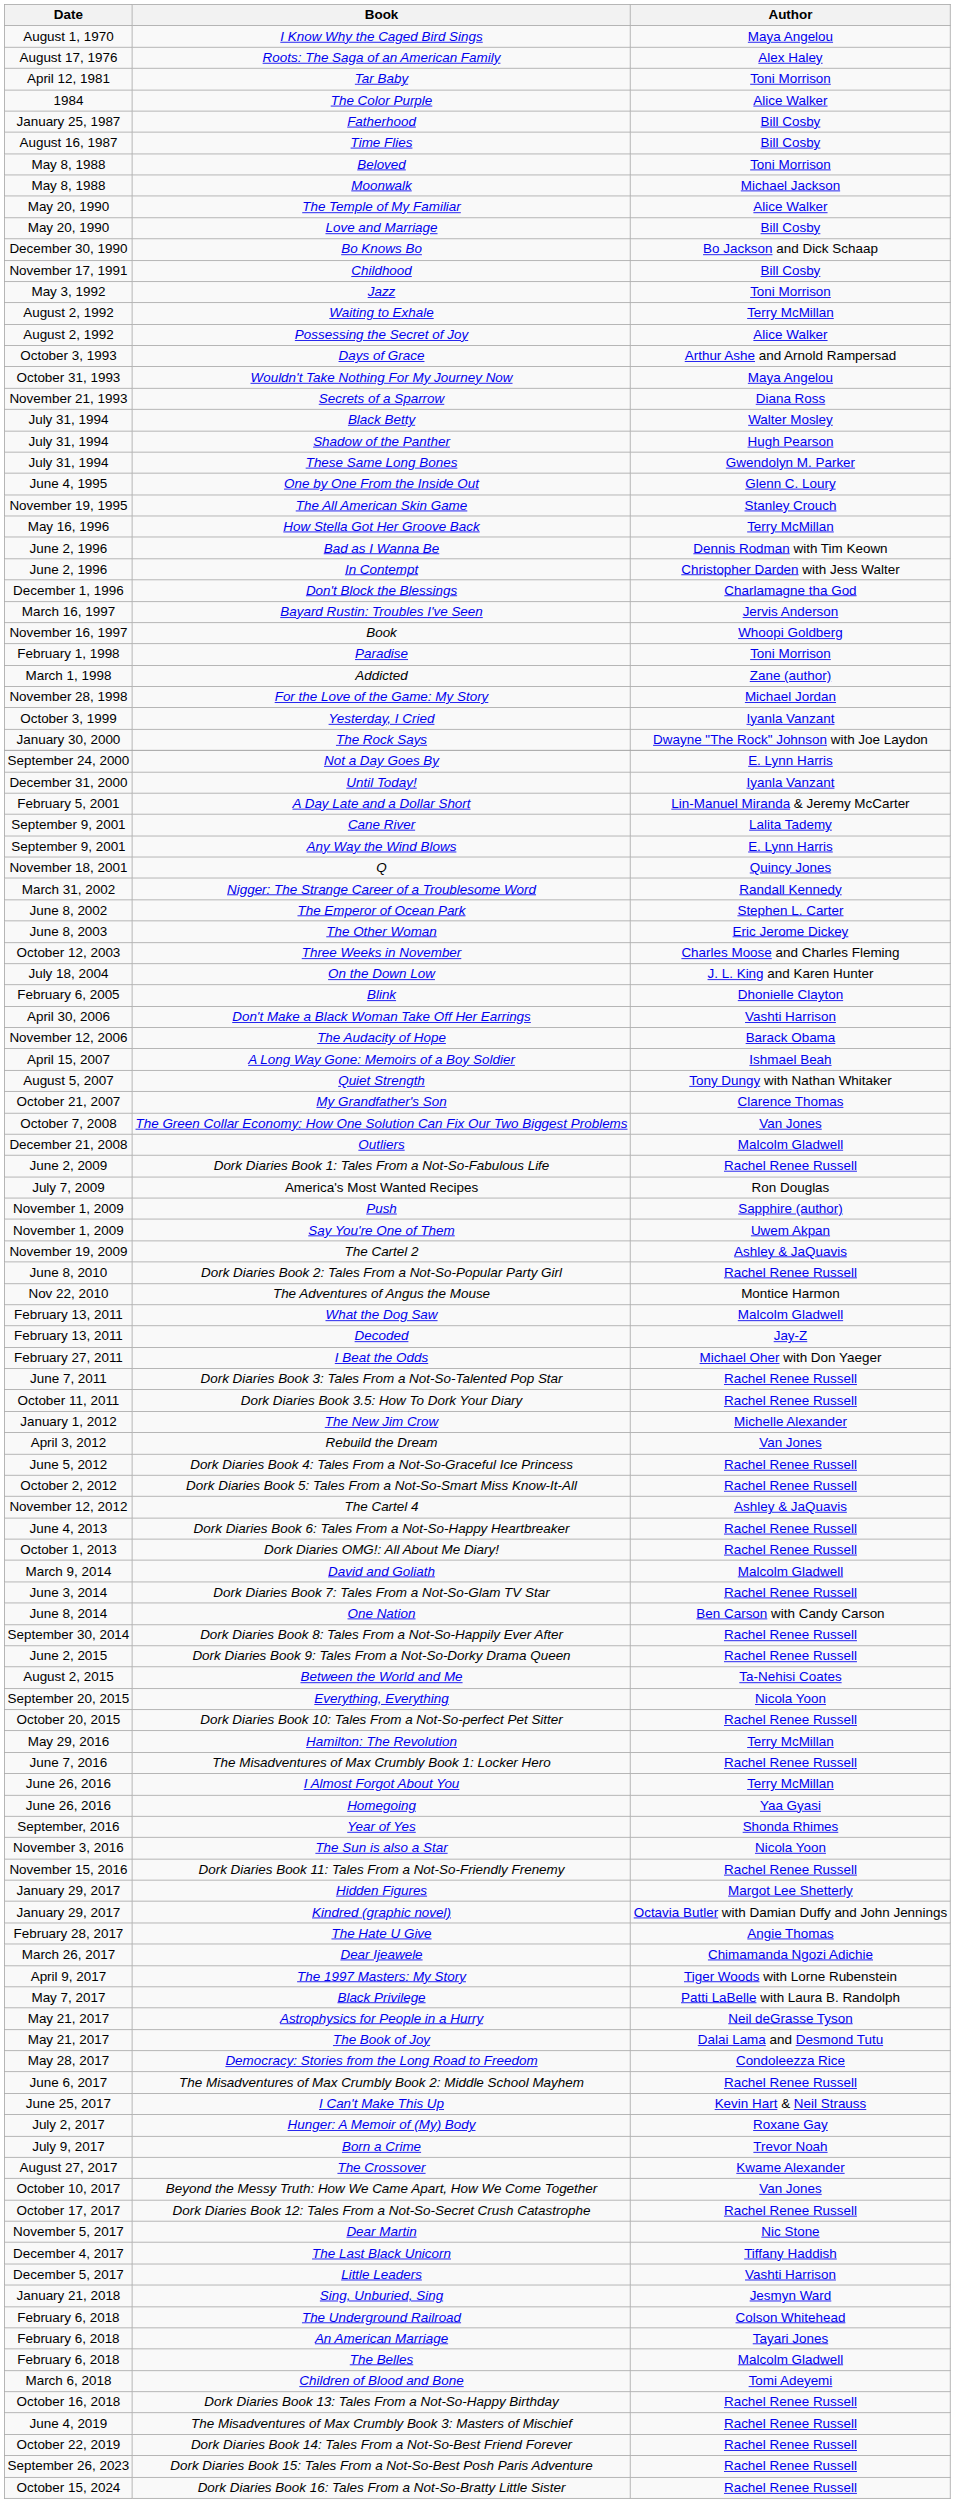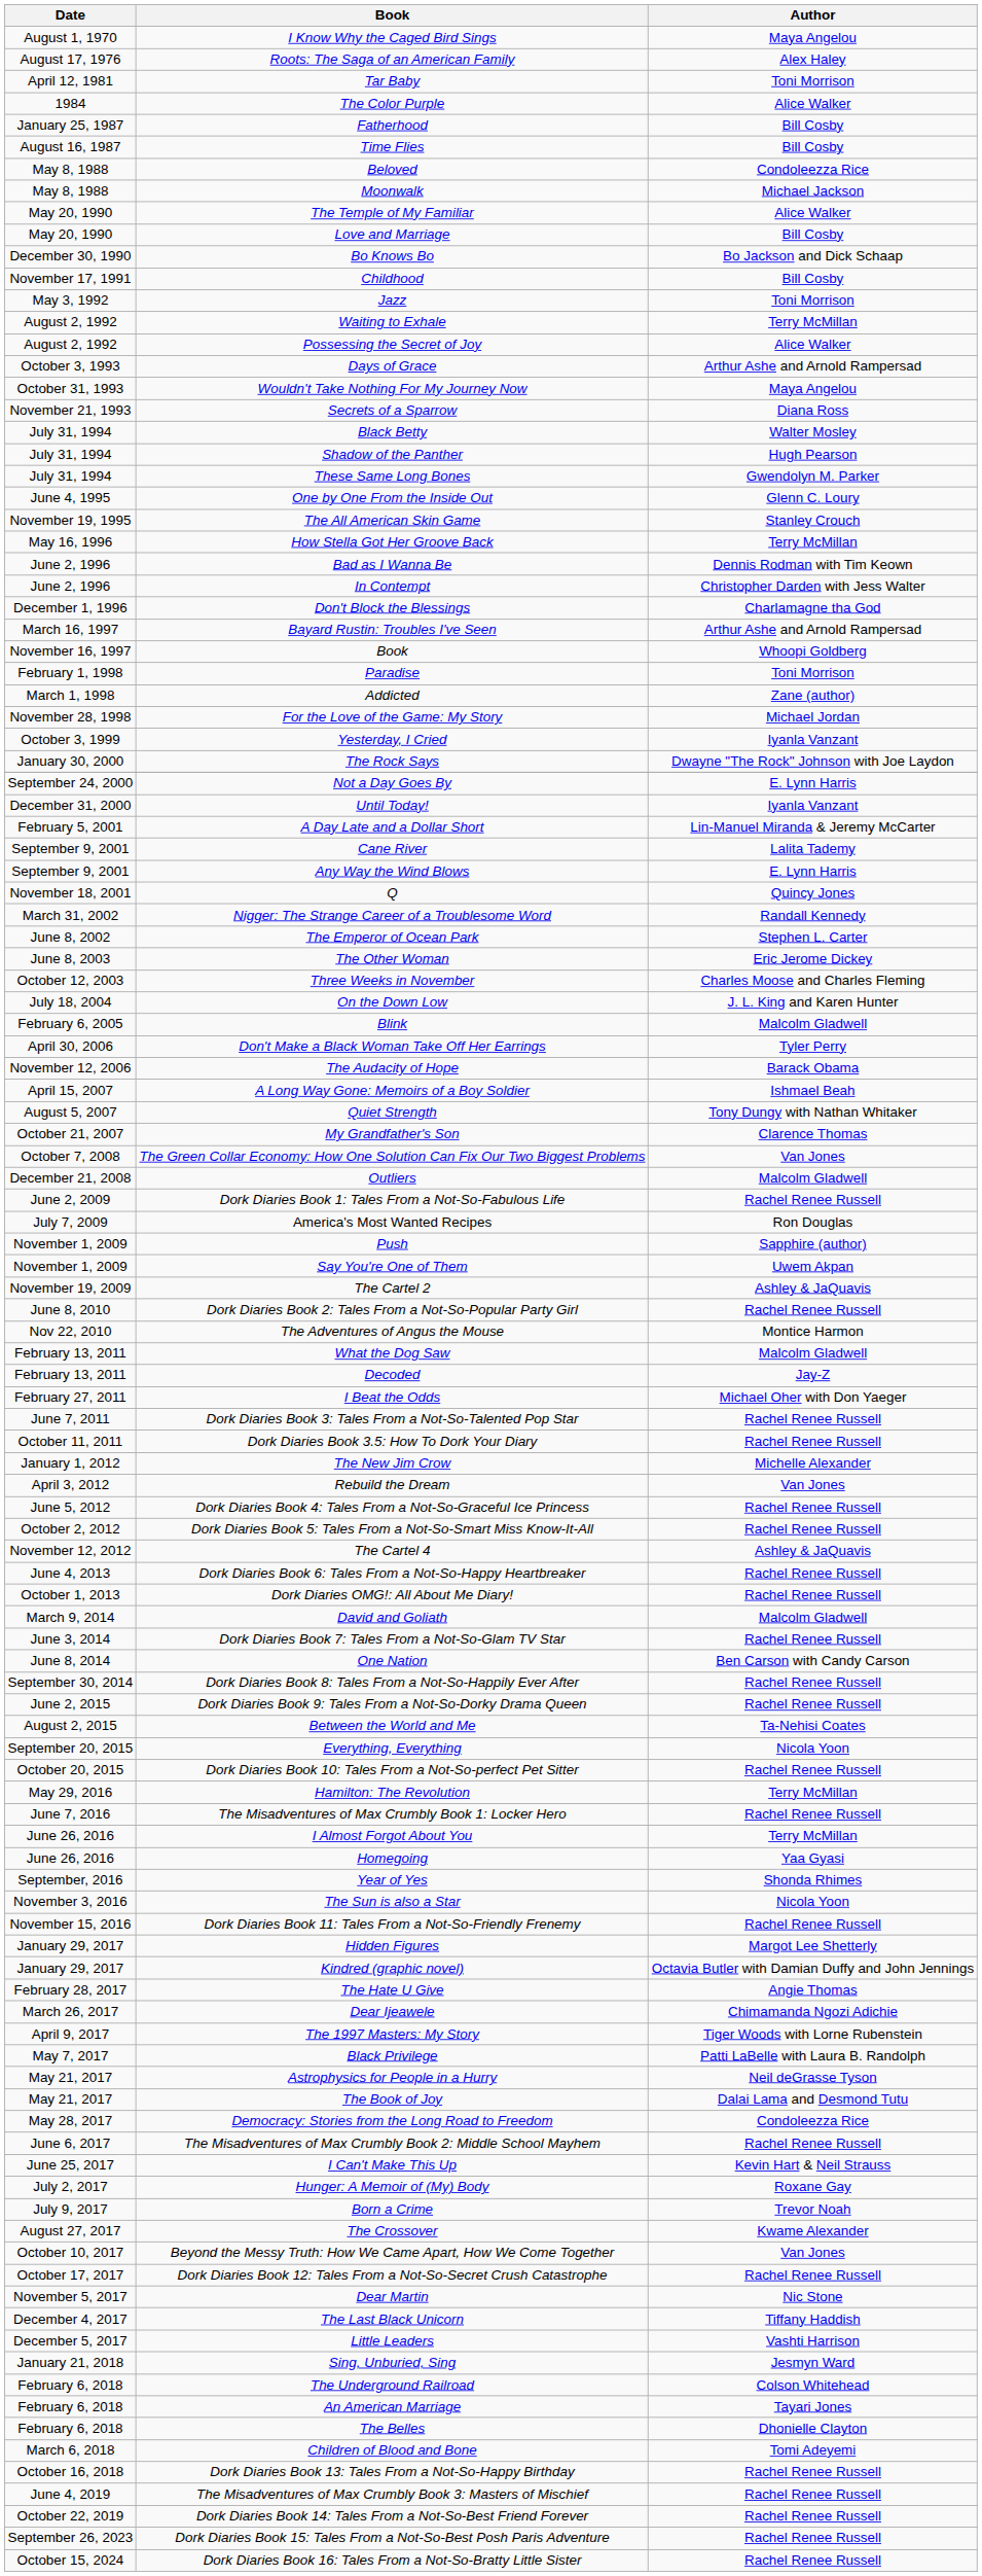Beloved | Author: Toni Morrison -> Condoleezza Rice
Bayard Rustin: Troubles I've Seen | Author: Jervis Anderson -> Arthur Ashe and Arnold Rampersad
Blink | Author: Dhonielle Clayton -> Malcolm Gladwell
Don't Make a Black Woman Take Off Her Earrings | Author: Vashti Harrison -> Tyler Perry
The Belles | Author: Malcolm Gladwell -> Dhonielle Clayton
